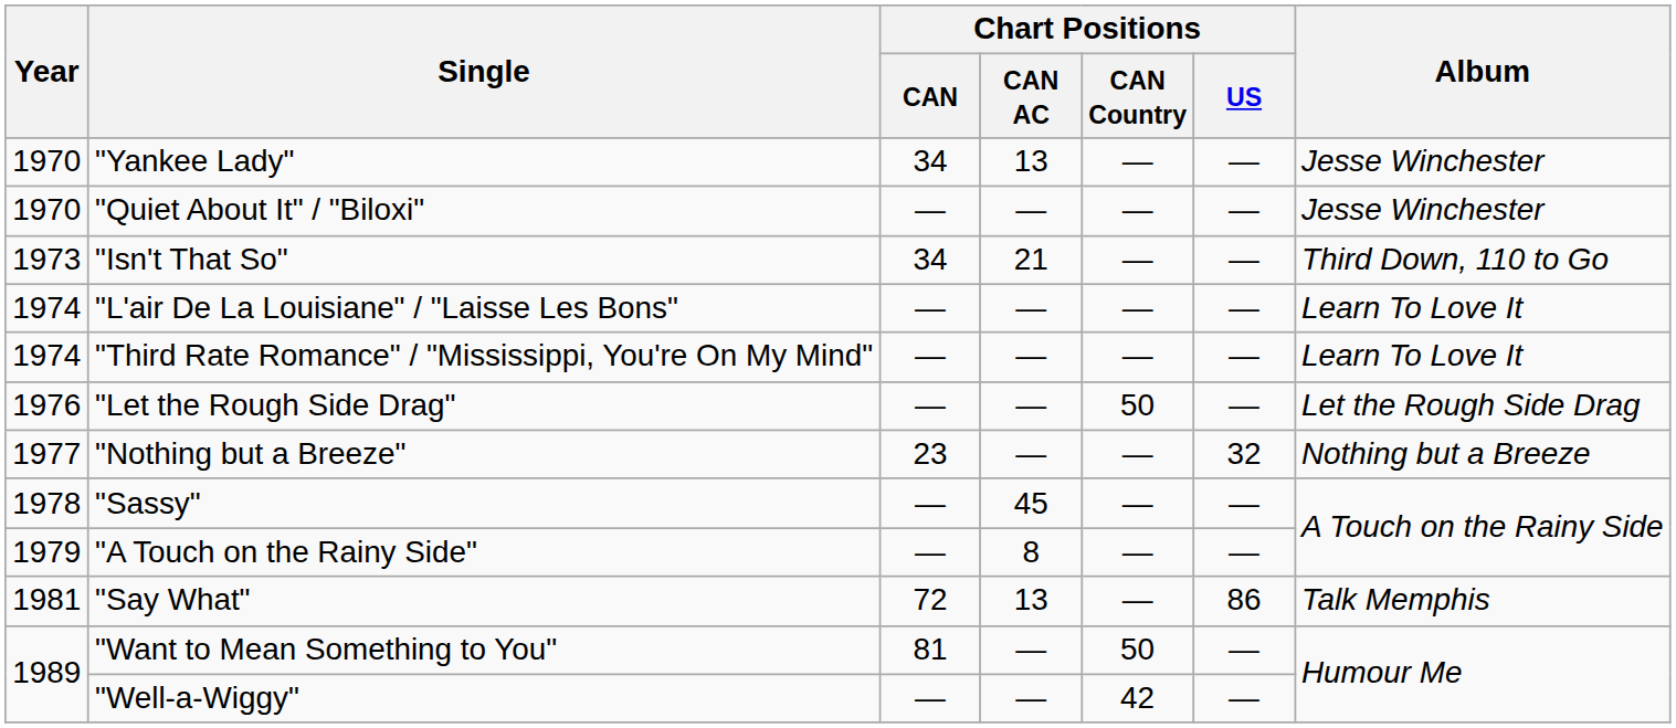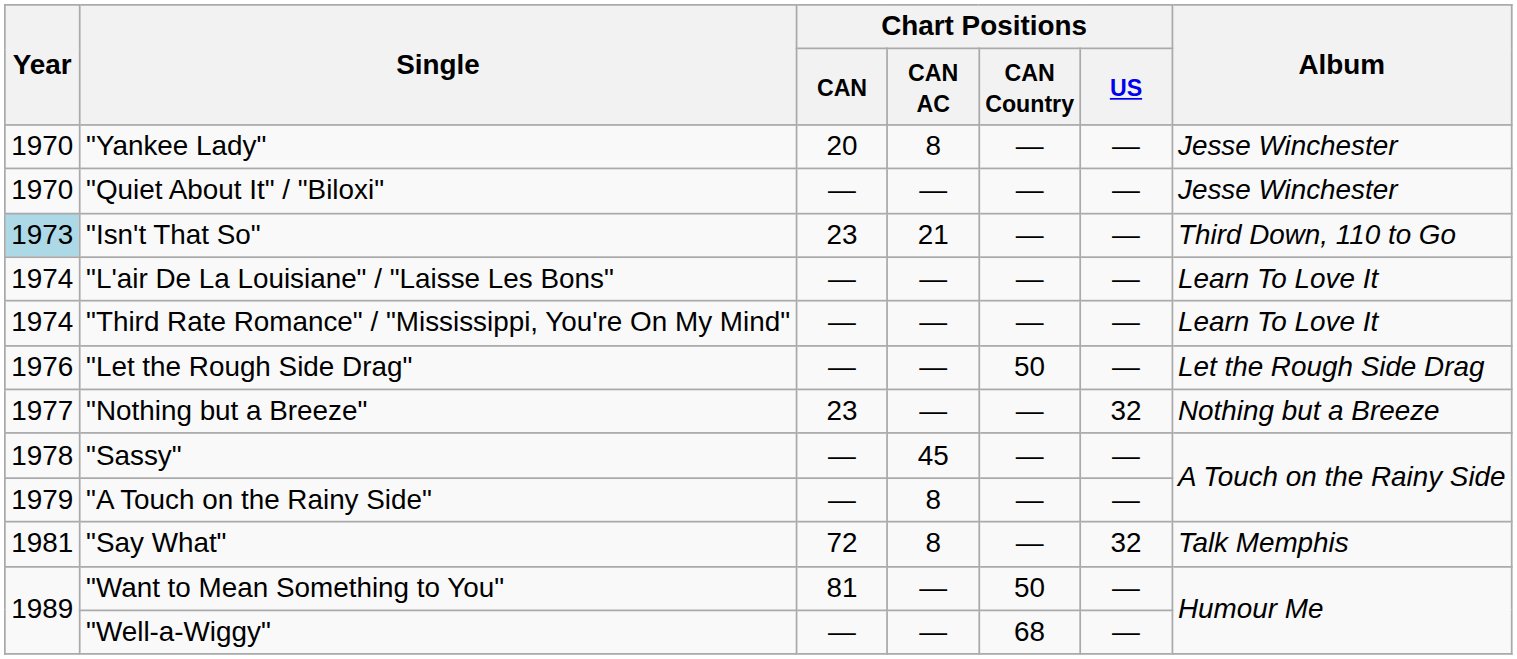"Yankee Lady" | Chart Positions / CAN: 34 -> 20
"Yankee Lady" | Chart Positions / CAN AC: 13 -> 8
"Isn't That So" | Year: no background -> lightblue background
"Isn't That So" | Chart Positions / CAN: 34 -> 23
"Say What" | Chart Positions / CAN AC: 13 -> 8
"Say What" | Chart Positions / US: 86 -> 32
"Well-a-Wiggy" | Chart Positions / CAN Country: 42 -> 68
